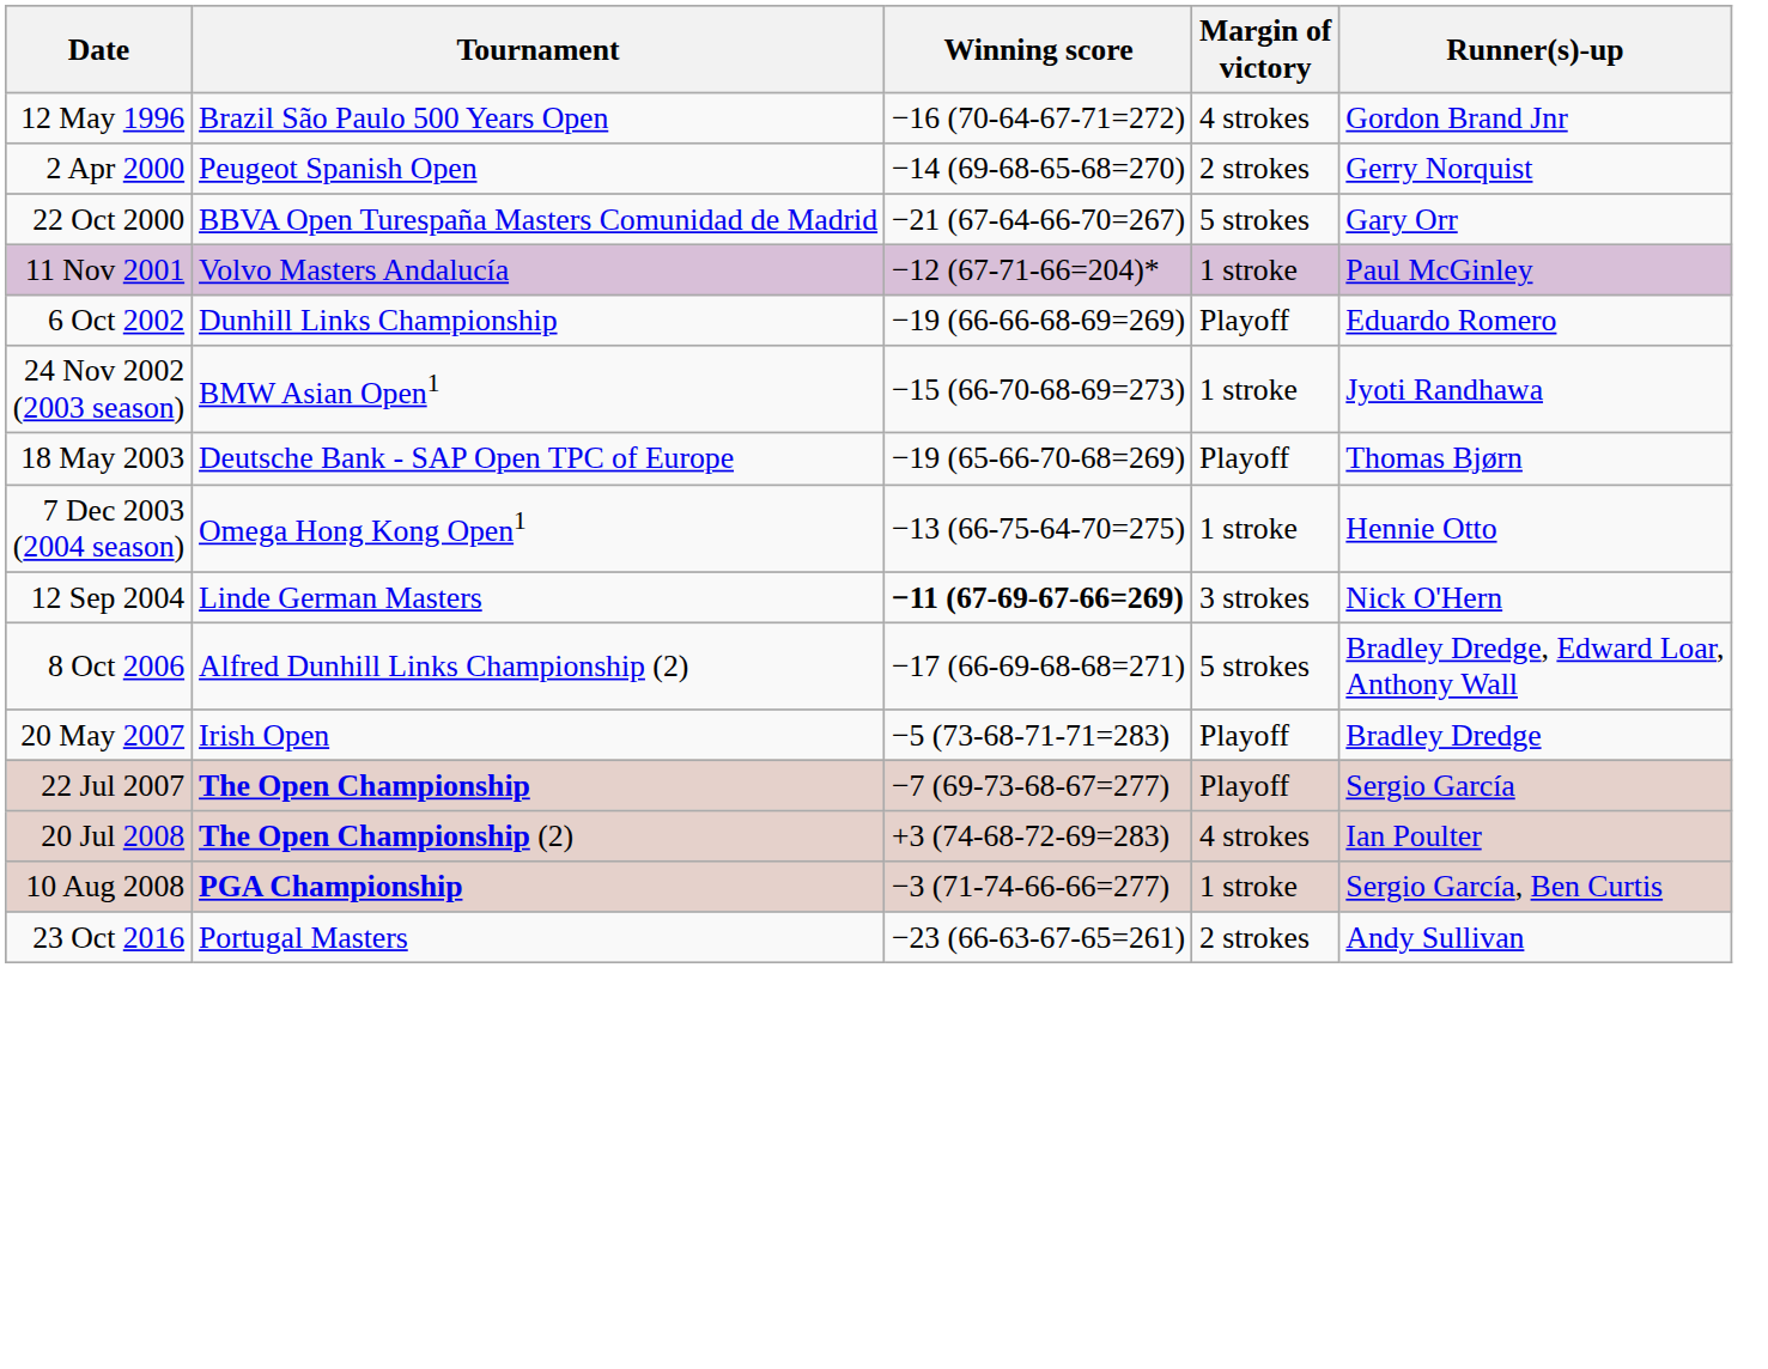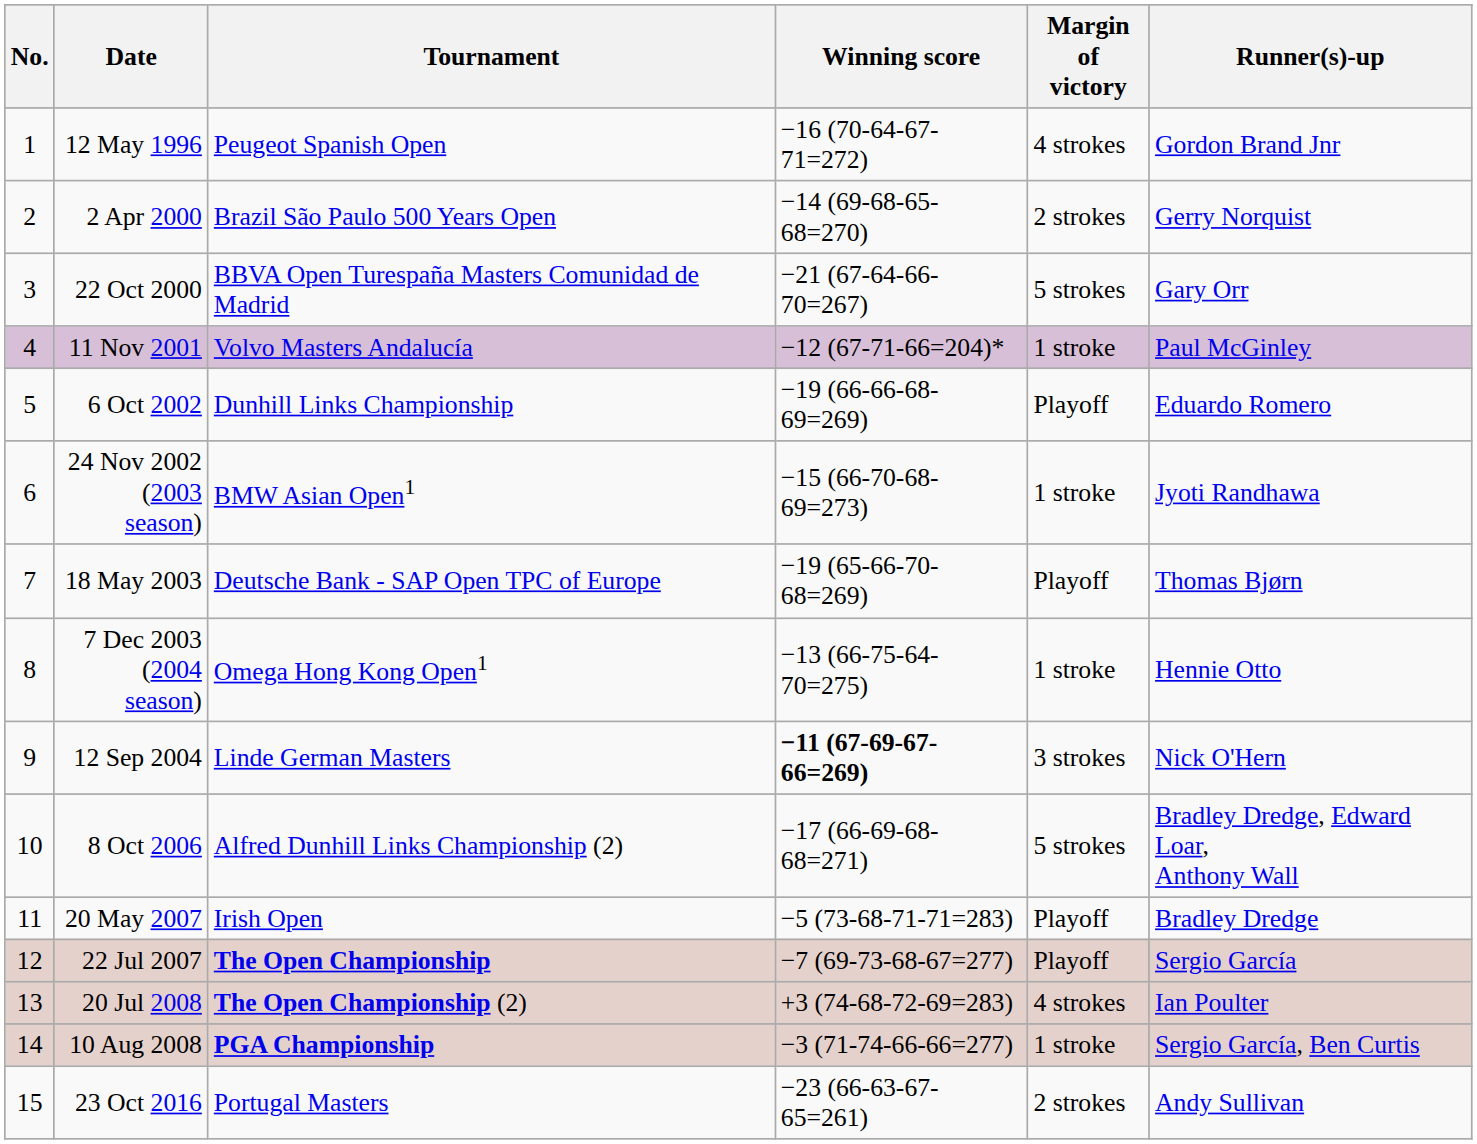+ column: No. | 1 | 2 | 3 | 4 | 5 | 6 | 7 | 8 | 9 | 10 | 11 | 12 | 13 | 14 | 15
12 May 1996 | Tournament: Brazil São Paulo 500 Years Open -> Peugeot Spanish Open
2 Apr 2000 | Tournament: Peugeot Spanish Open -> Brazil São Paulo 500 Years Open
